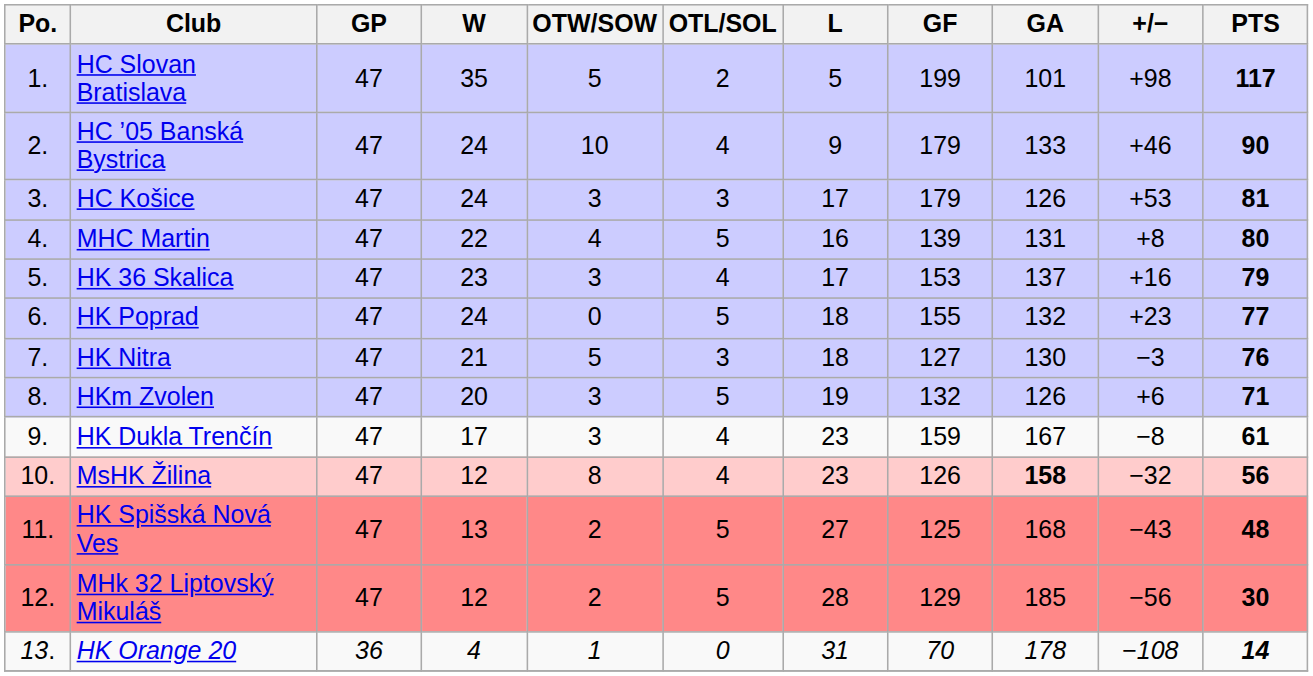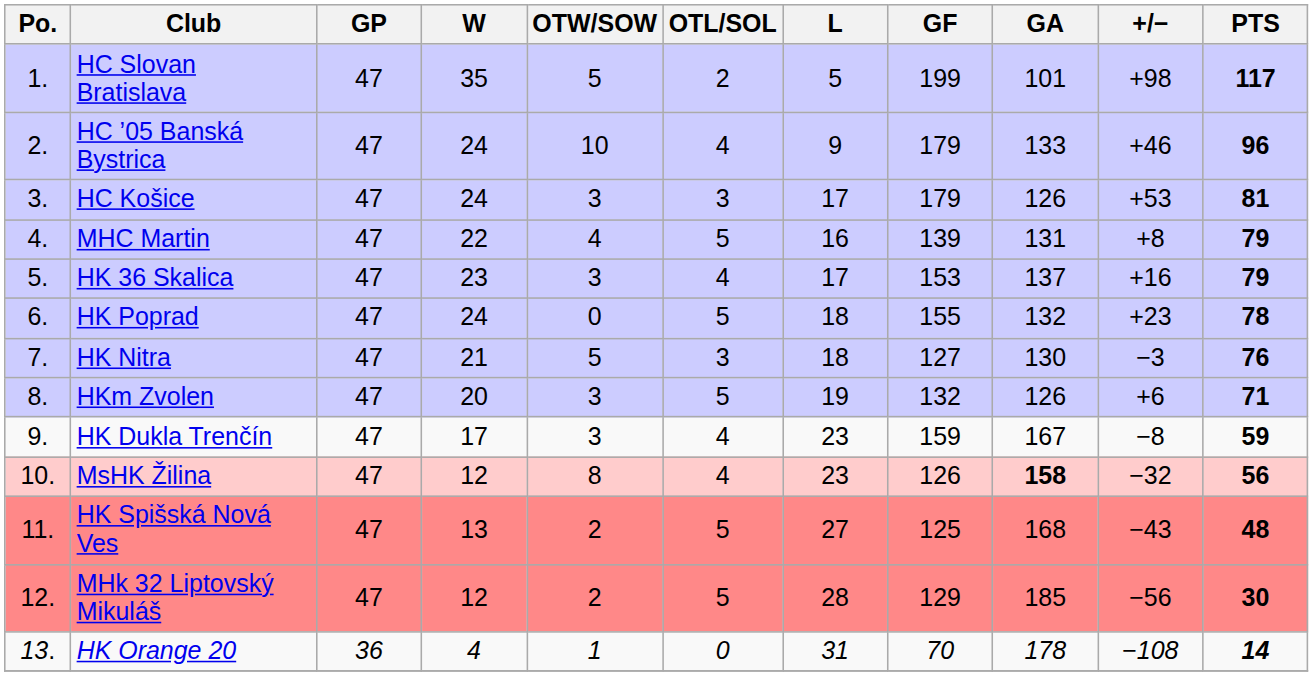HC ’05 Banská Bystrica | PTS: 90 -> 96
MHC Martin | PTS: 80 -> 79
HK Poprad | PTS: 77 -> 78
HK Dukla Trenčín | PTS: 61 -> 59
